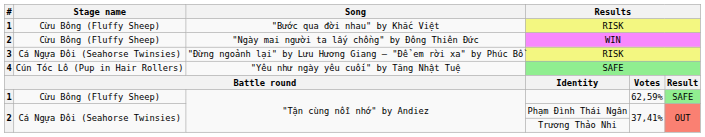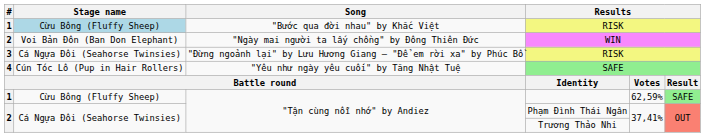"Bước qua đời nhau" by Khắc Việt / RISK | Stage name: no background -> lightblue background
WIN | Stage name: Cừu Bông (Fluffy Sheep) -> Voi Bản Đôn (Ban Don Elephant)
